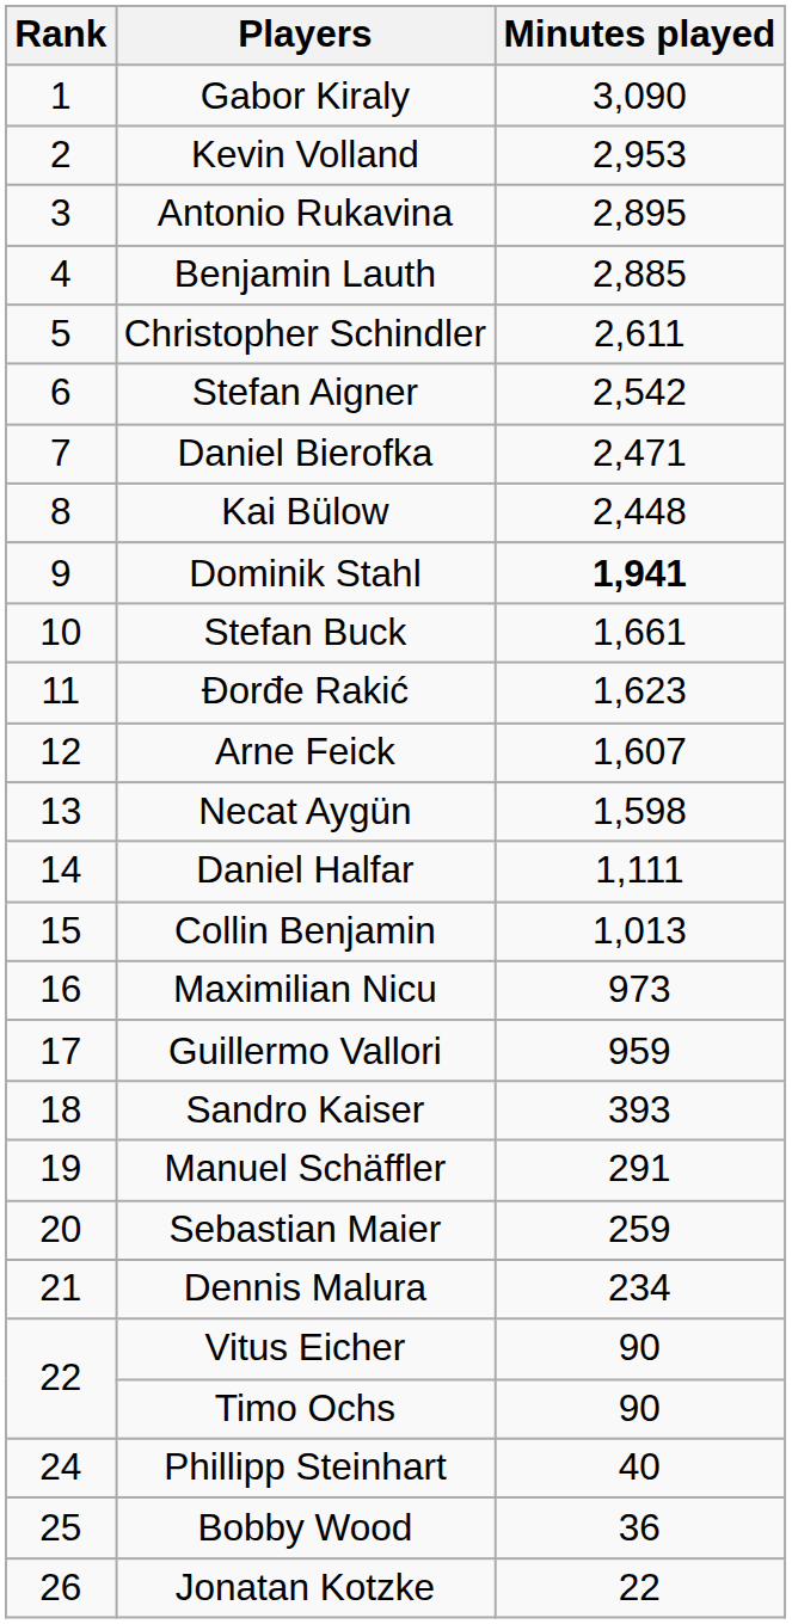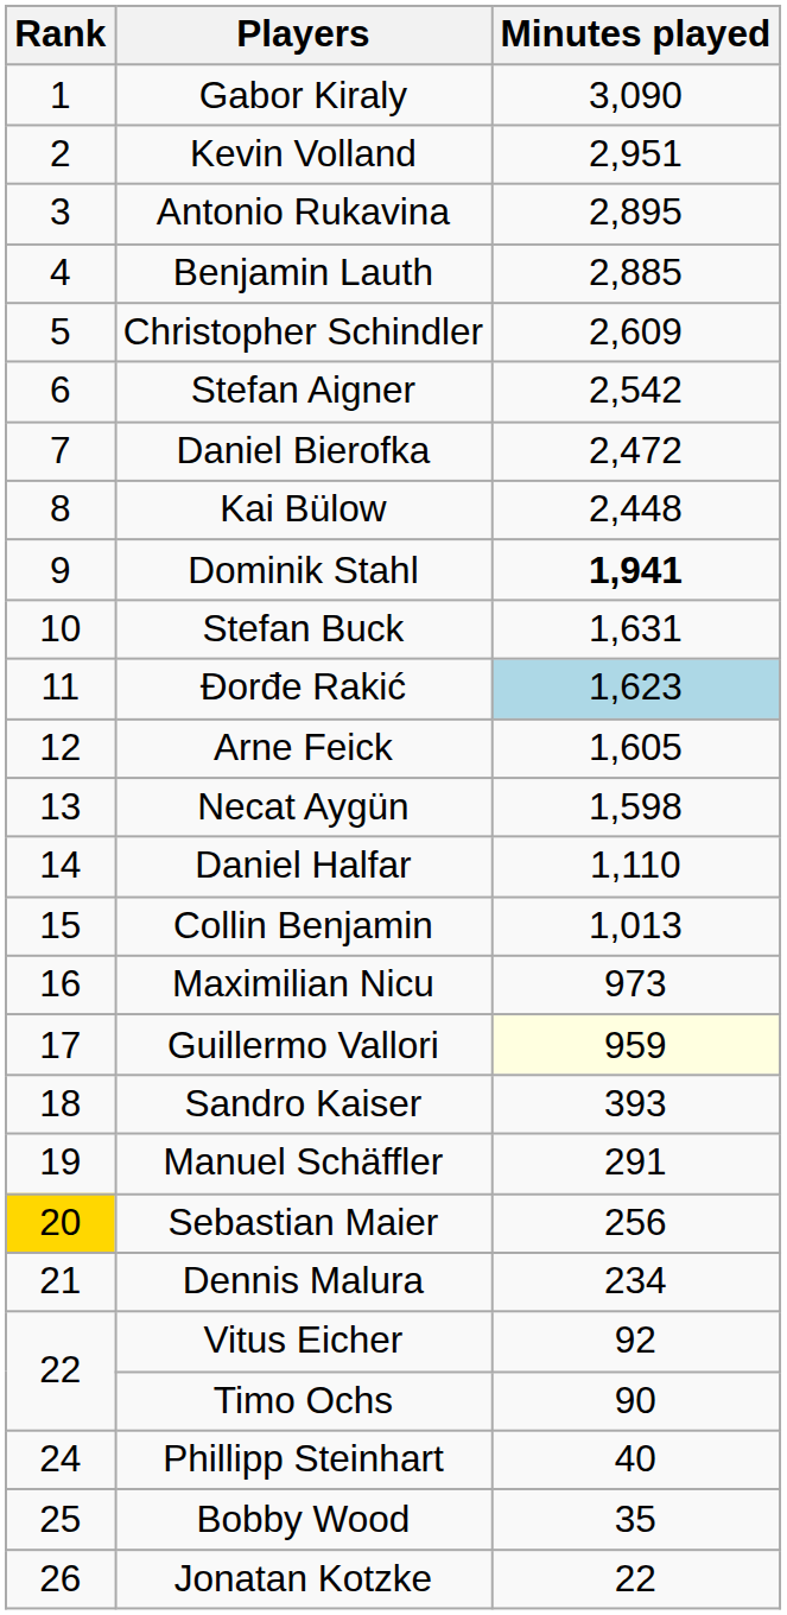Kevin Volland | Minutes played: 2,953 -> 2,951
Christopher Schindler | Minutes played: 2,611 -> 2,609
Daniel Bierofka | Minutes played: 2,471 -> 2,472
Stefan Buck | Minutes played: 1,661 -> 1,631
Đorđe Rakić | Minutes played: no background -> lightblue background
Arne Feick | Minutes played: 1,607 -> 1,605
Daniel Halfar | Minutes played: 1,111 -> 1,110
Guillermo Vallori | Minutes played: no background -> lightyellow background
Sebastian Maier | Rank: no background -> gold background
Sebastian Maier | Minutes played: 259 -> 256
Vitus Eicher | Minutes played: 90 -> 92
Bobby Wood | Minutes played: 36 -> 35
